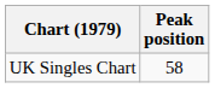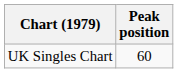UK Singles Chart | Peak position: 58 -> 60
